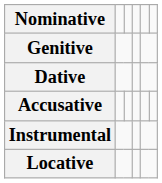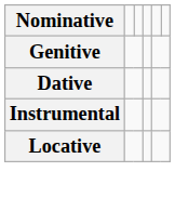- row: Accusative
